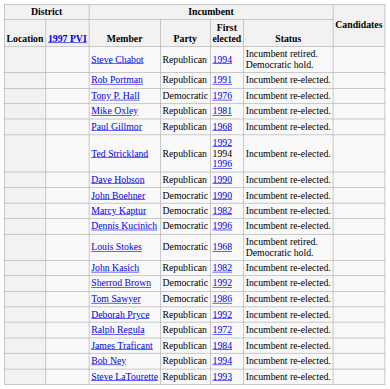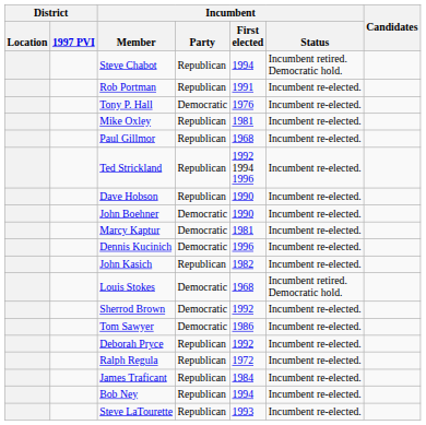Marcy Kaptur | Incumbent / First elected: 1982 -> 1981
rows swapped: Louis Stokes <-> John Kasich
